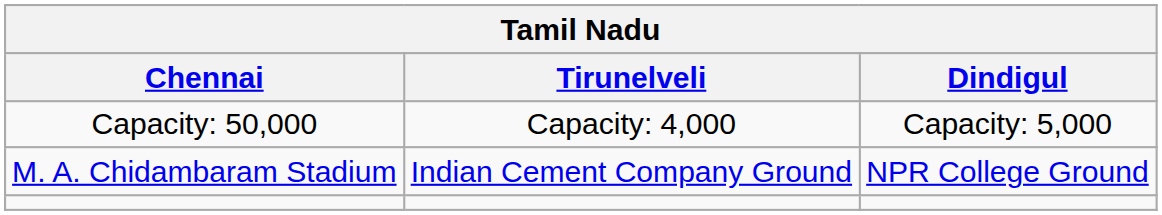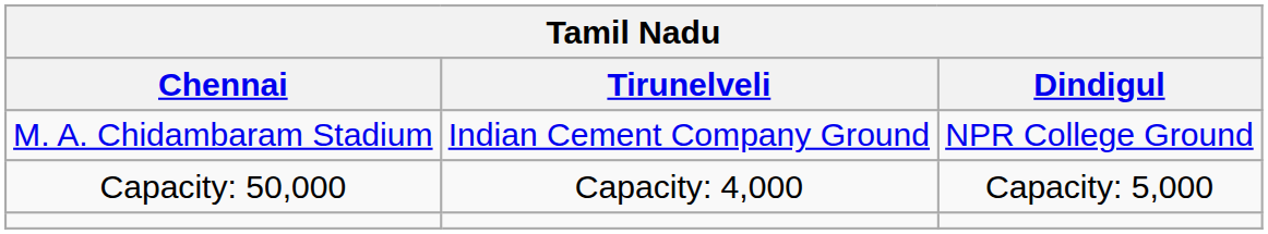rows swapped: M. A. Chidambaram Stadium <-> Capacity: 50,000
